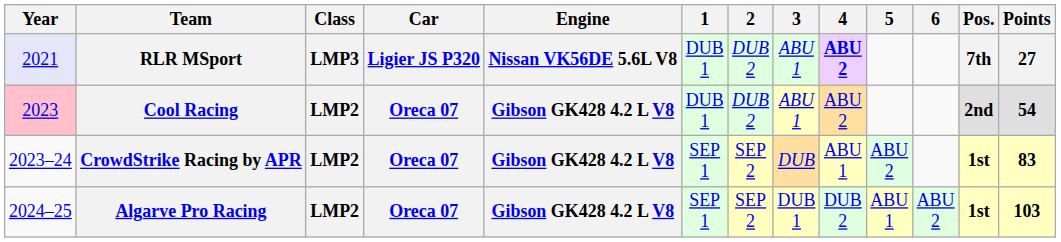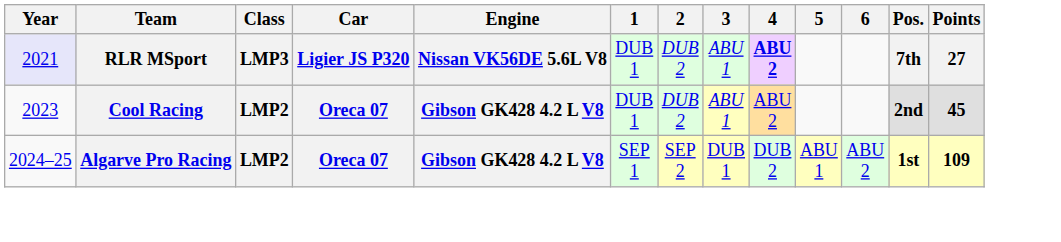Cool Racing | Year: pink background -> no background
Cool Racing | Points: 54 -> 45
- row: 2023–24 | CrowdStrike Racing by APR | LMP2 | Oreca 07 | Gibson GK428 4.2 L V8 | SEP 1 | SEP 2 | DUB | ABU 1 | ABU 2 | 1st | 83
Algarve Pro Racing | Points: 103 -> 109
